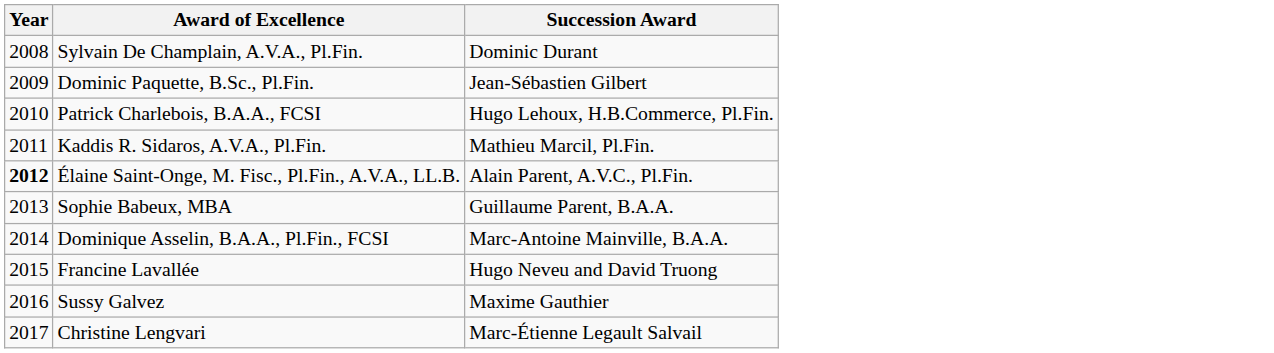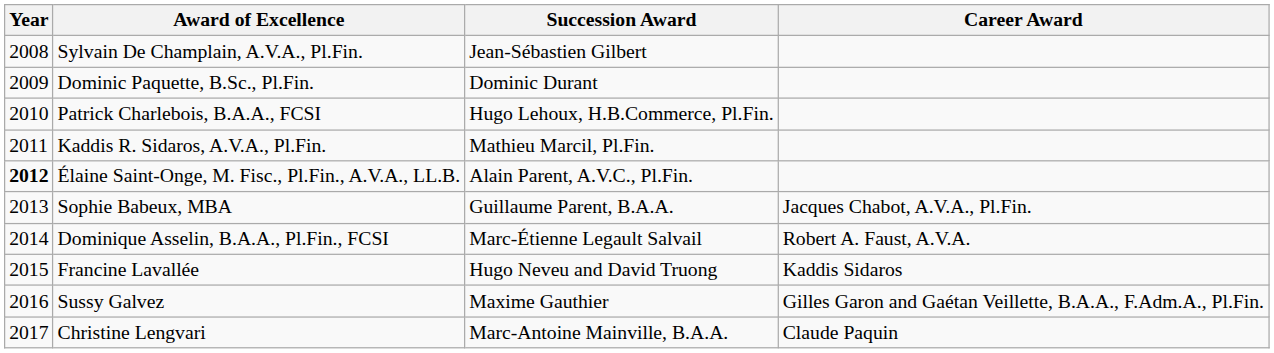+ column: Career Award | Jacques Chabot, A.V.A., Pl.Fin. | Robert A. Faust, A.V.A. | Kaddis Sidaros | Gilles Garon and Gaétan Veillette, B.A.A., F.Adm.A., Pl.Fin. | Claude Paquin
Sylvain De Champlain, A.V.A., Pl.Fin. | Succession Award: Dominic Durant -> Jean-Sébastien Gilbert
Dominic Paquette, B.Sc., Pl.Fin. | Succession Award: Jean-Sébastien Gilbert -> Dominic Durant
Dominique Asselin, B.A.A., Pl.Fin., FCSI | Succession Award: Marc-Antoine Mainville, B.A.A. -> Marc-Étienne Legault Salvail
Christine Lengvari | Succession Award: Marc-Étienne Legault Salvail -> Marc-Antoine Mainville, B.A.A.
